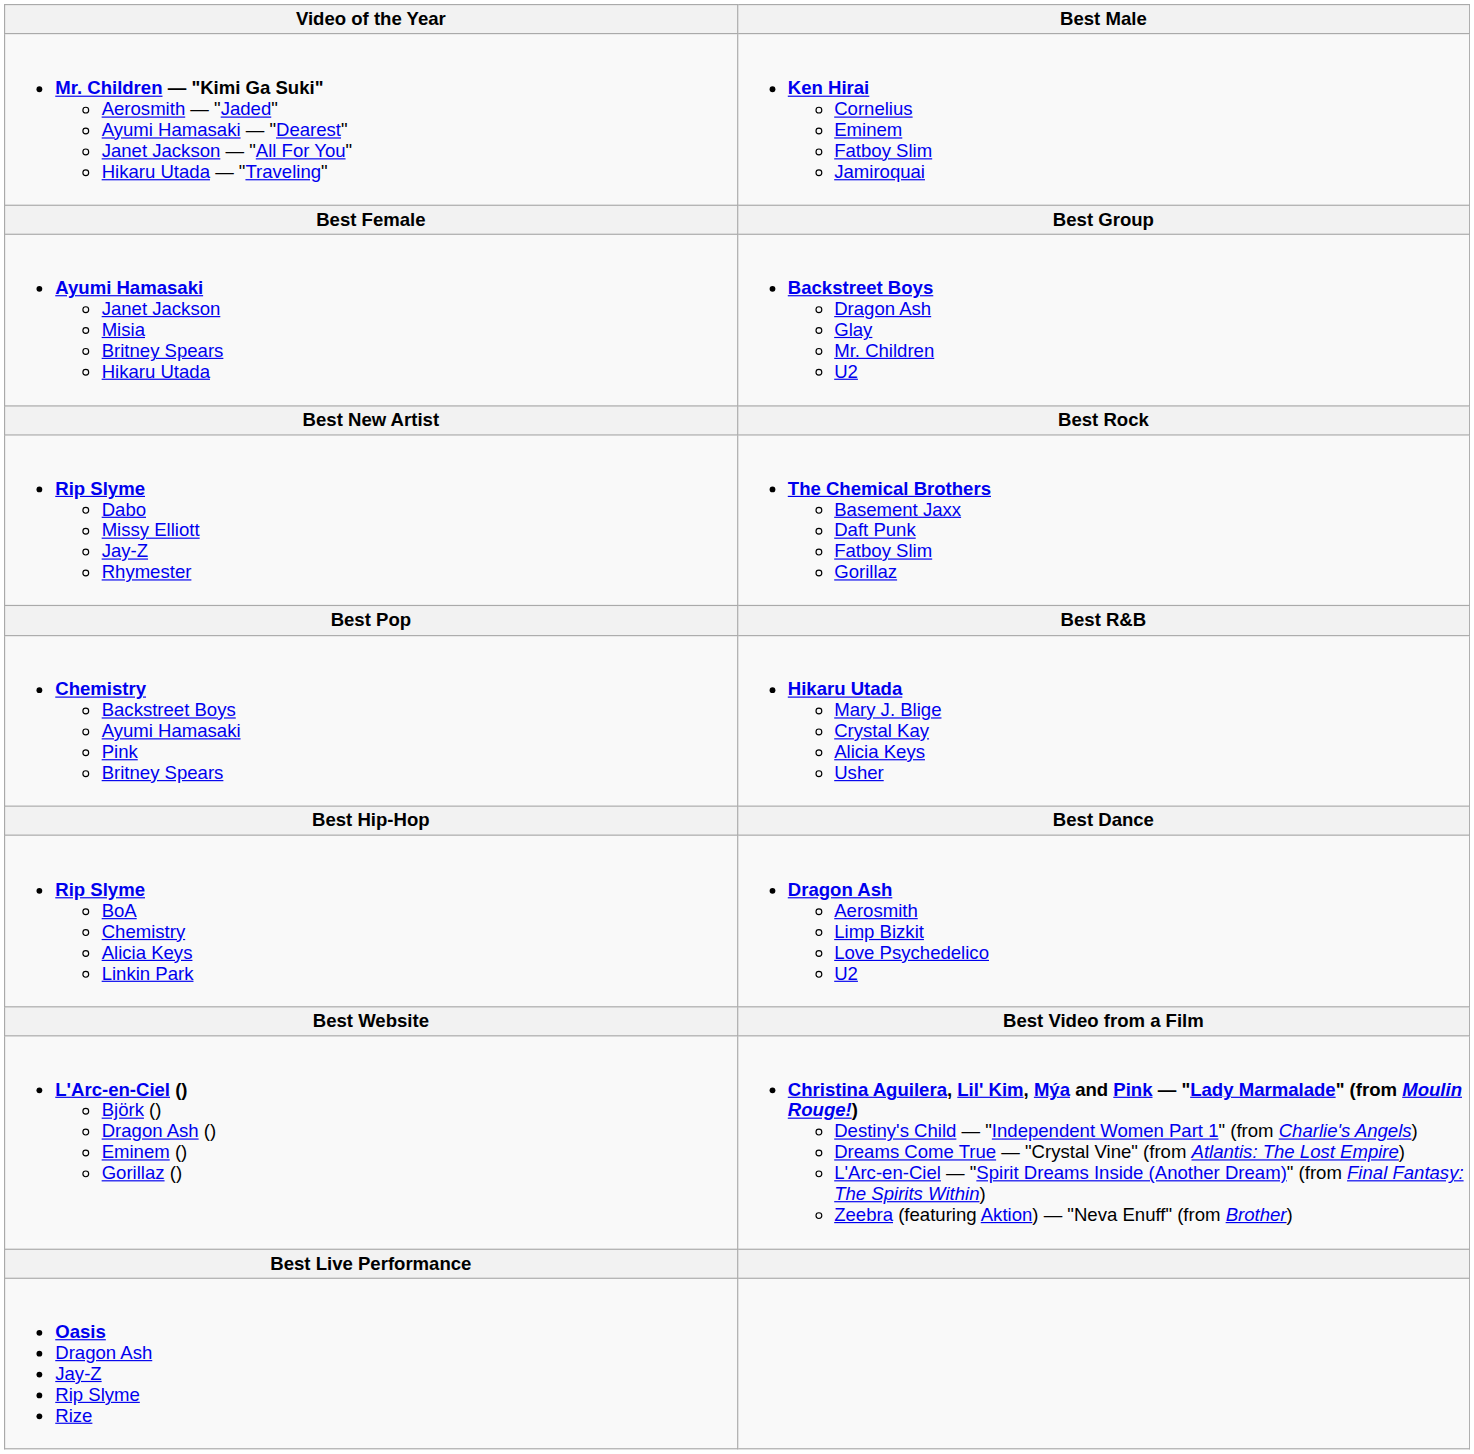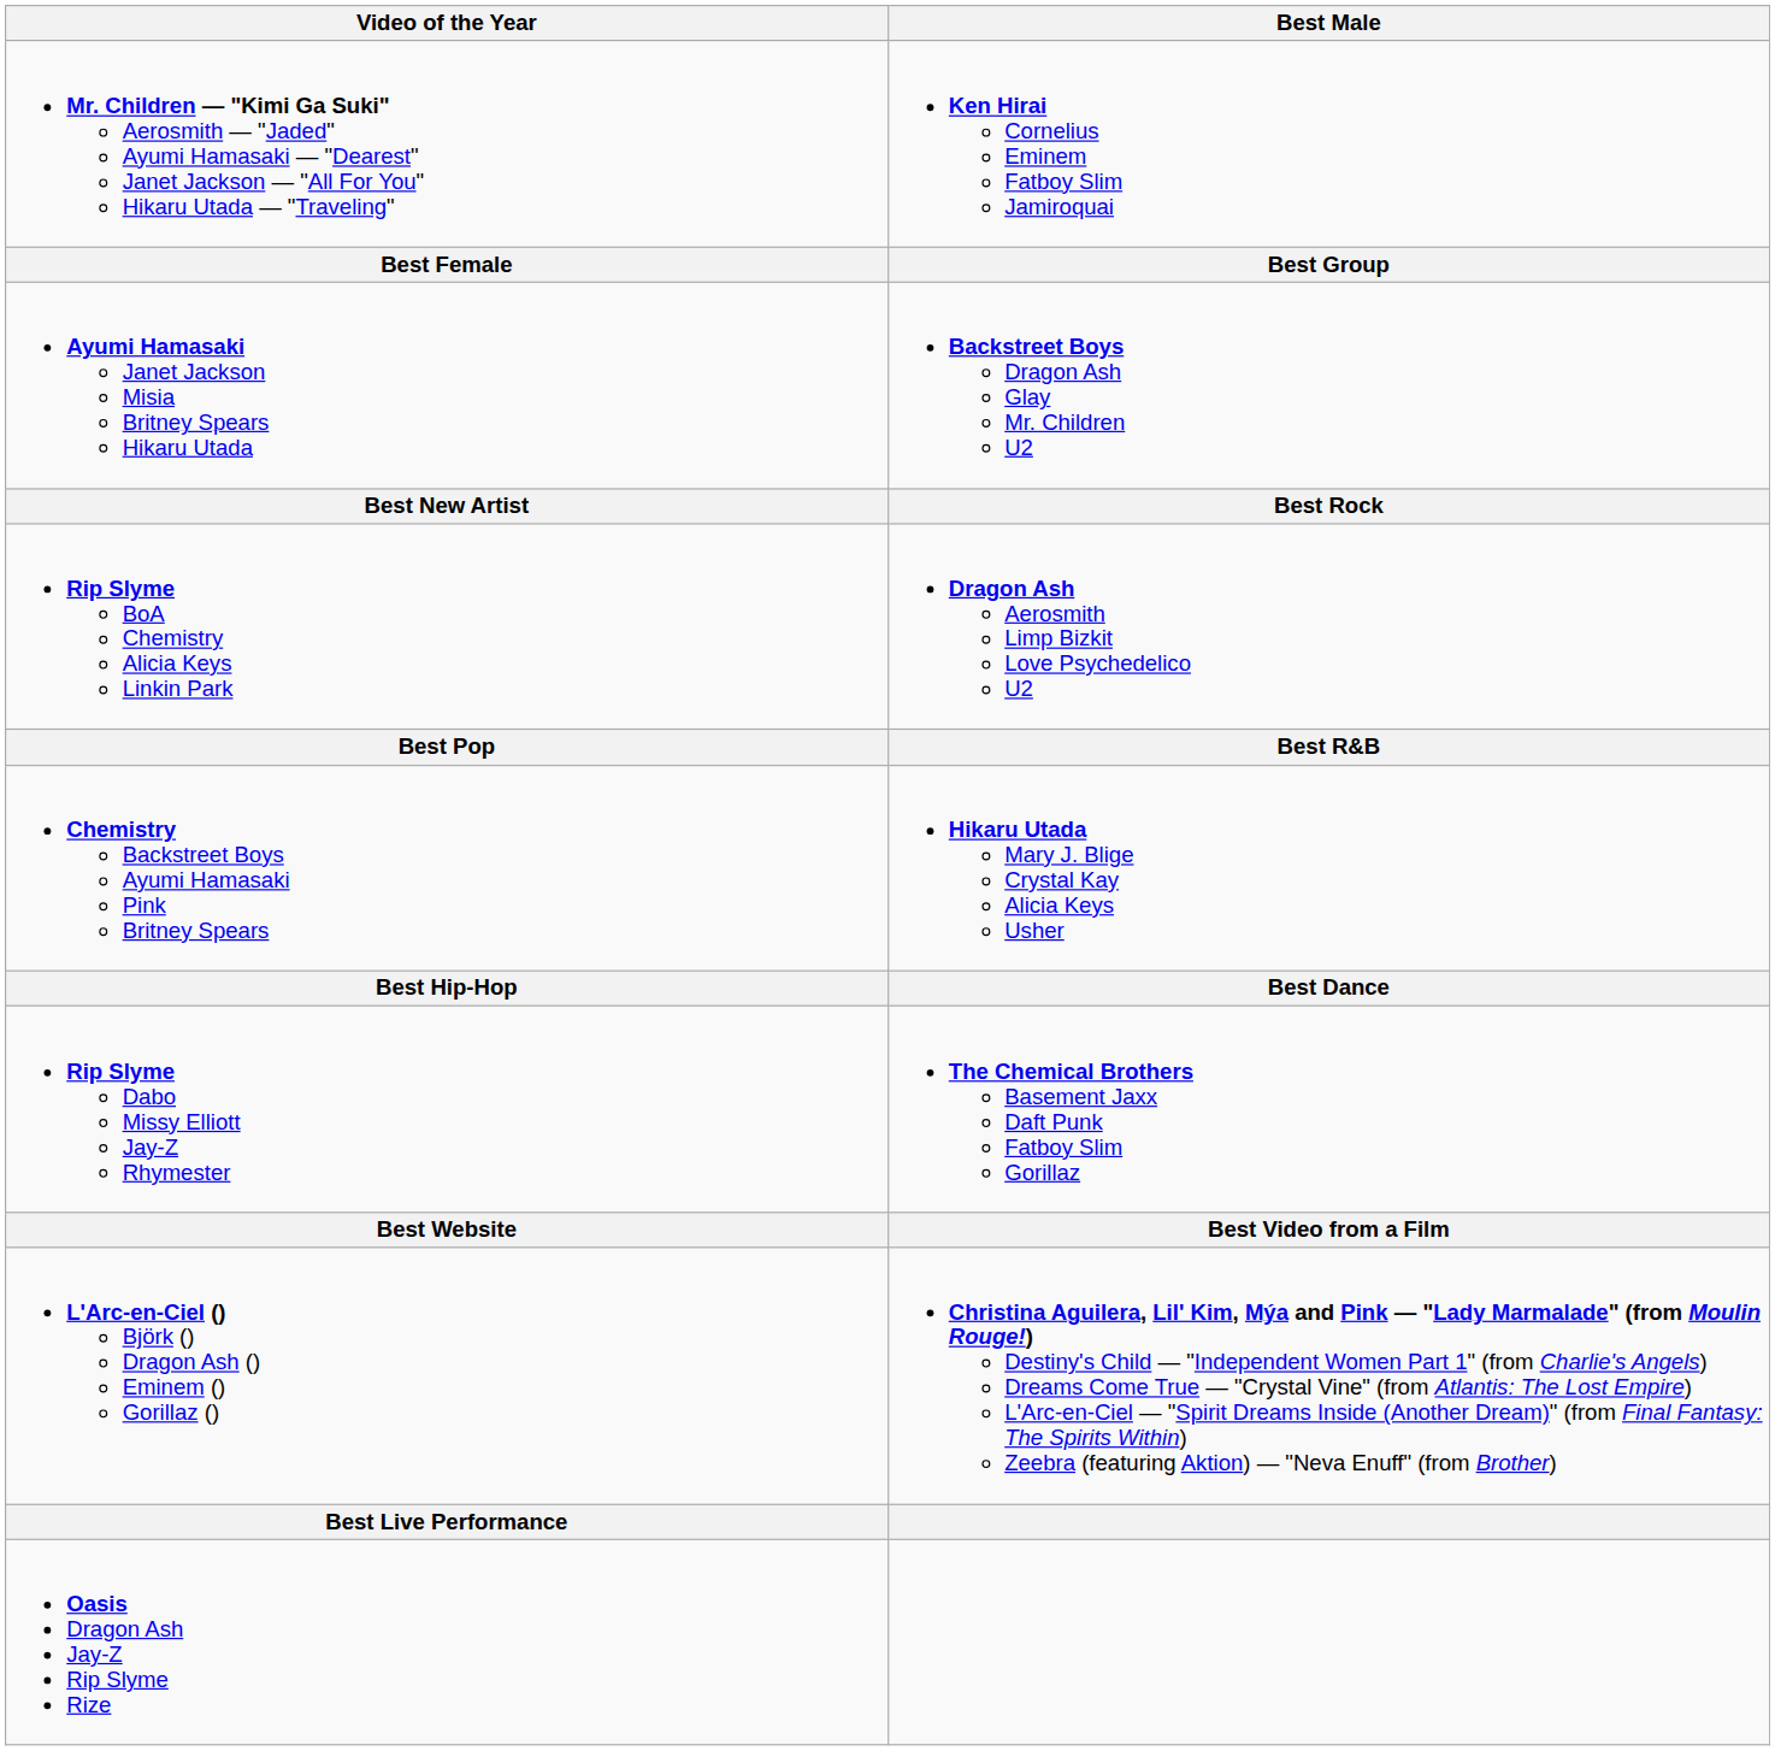rows swapped: Rip Slyme BoA Chemistry Alicia Keys Linkin Park <-> Rip Slyme Dabo Missy Elliott Jay-Z Rhymester
